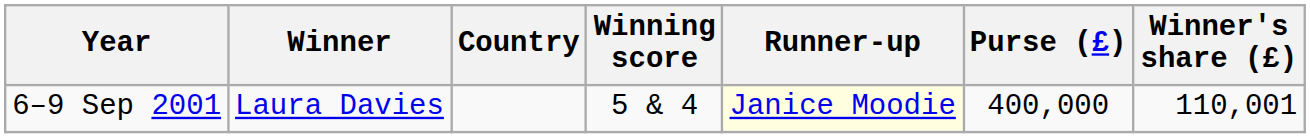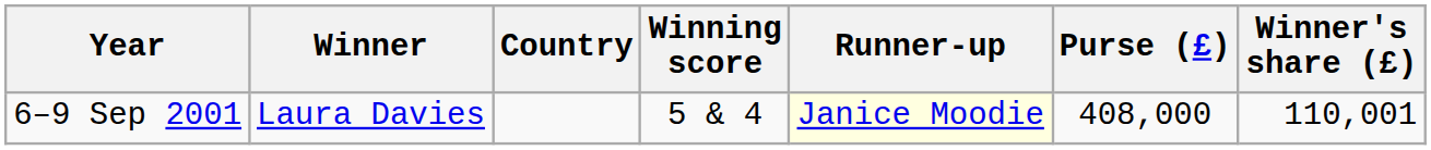6–9 Sep 2001 | Purse (£): 400,000 -> 408,000
